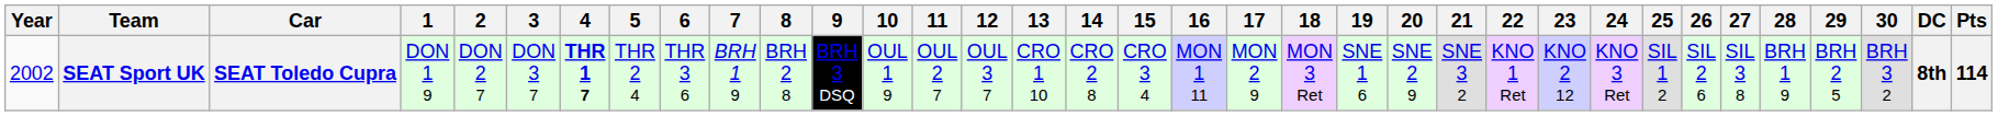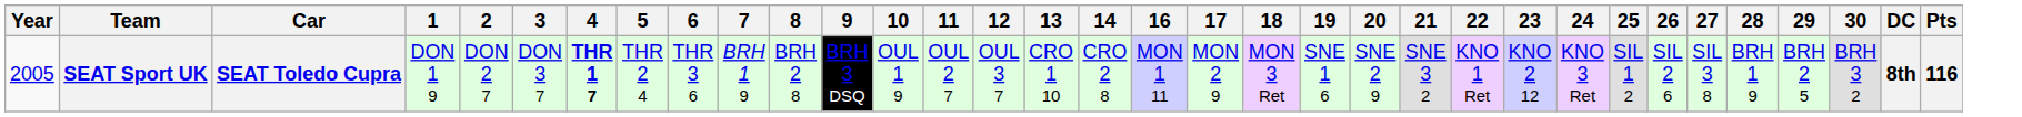- column: 15 | CRO 3 4
SEAT Sport UK | Year: 2002 -> 2005
SEAT Sport UK | Pts: 114 -> 116
